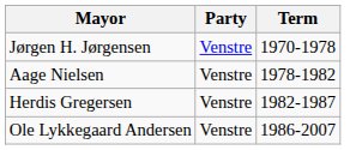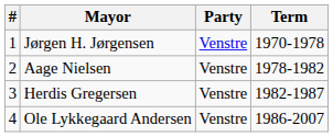+ column: # | 1 | 2 | 3 | 4
